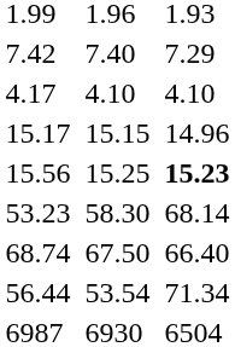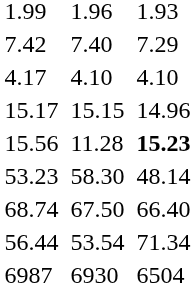15.56 | column 5: 15.25 -> 11.28
53.23 | column 7: 68.14 -> 48.14
